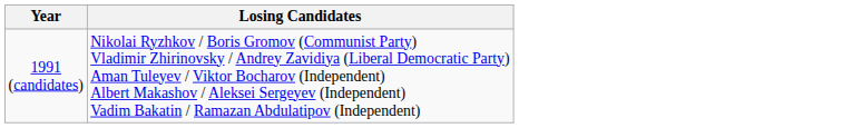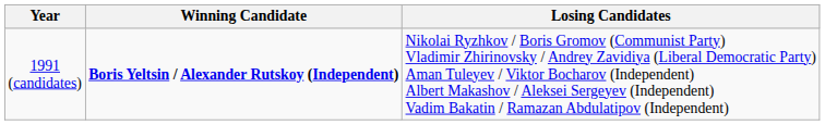+ column: Winning Candidate | Boris Yeltsin / Alexander Rutskoy (Independent)
